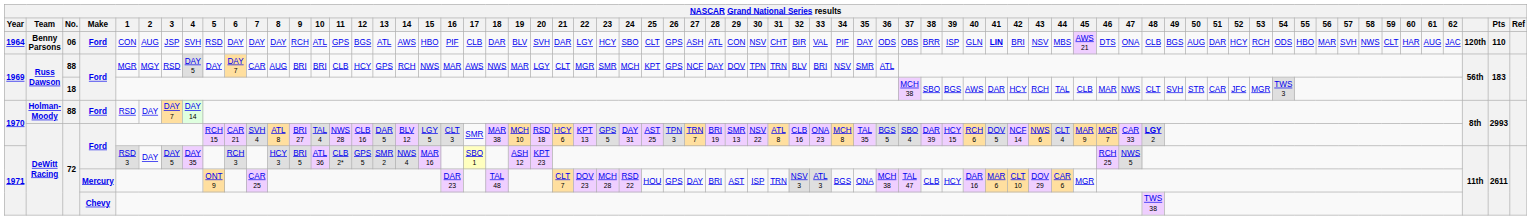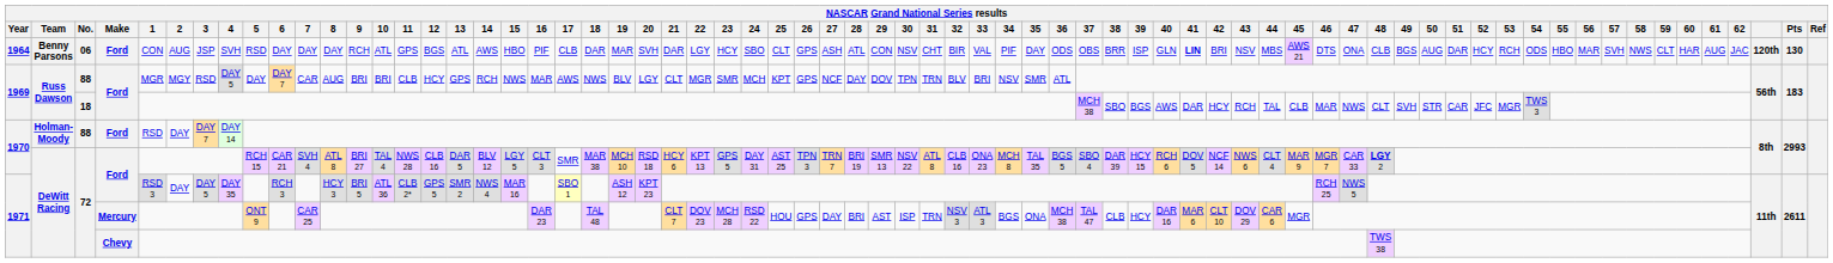1964 | 19: BLV -> MAR
1964 | Pts: 110 -> 130
1969 / 88 | 19: MAR -> BLV
